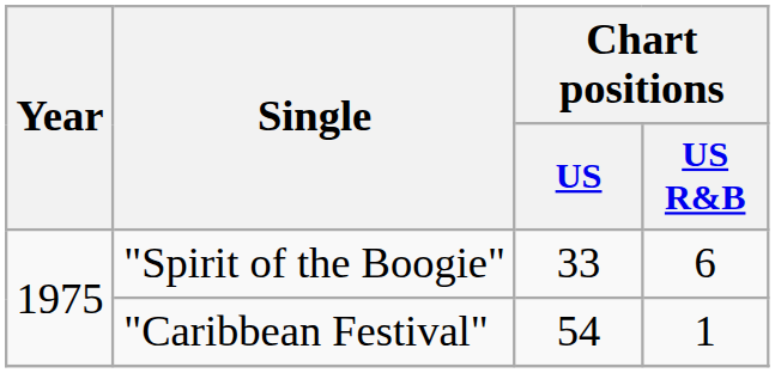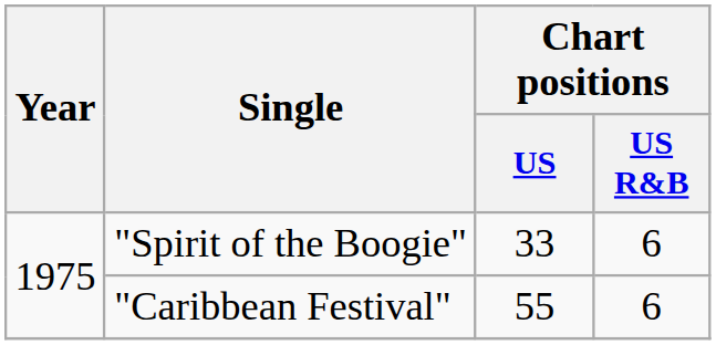"Caribbean Festival" | Chart positions / US: 54 -> 55
"Caribbean Festival" | Chart positions / US R&B: 1 -> 6
